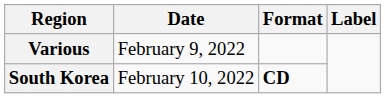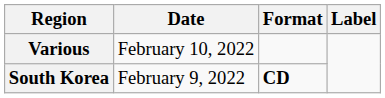Various | Date: February 9, 2022 -> February 10, 2022
South Korea | Date: February 10, 2022 -> February 9, 2022
